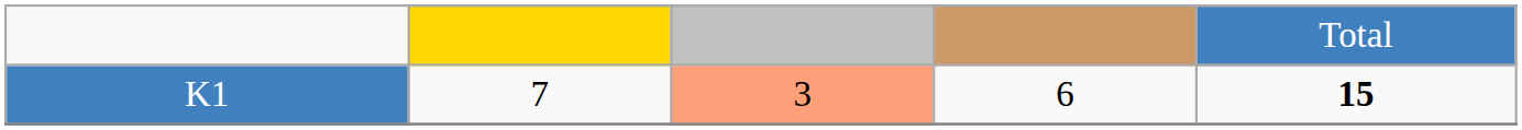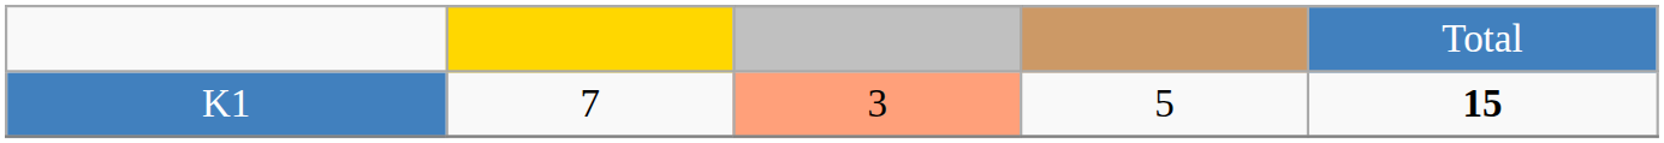K1 | column 4: 6 -> 5
